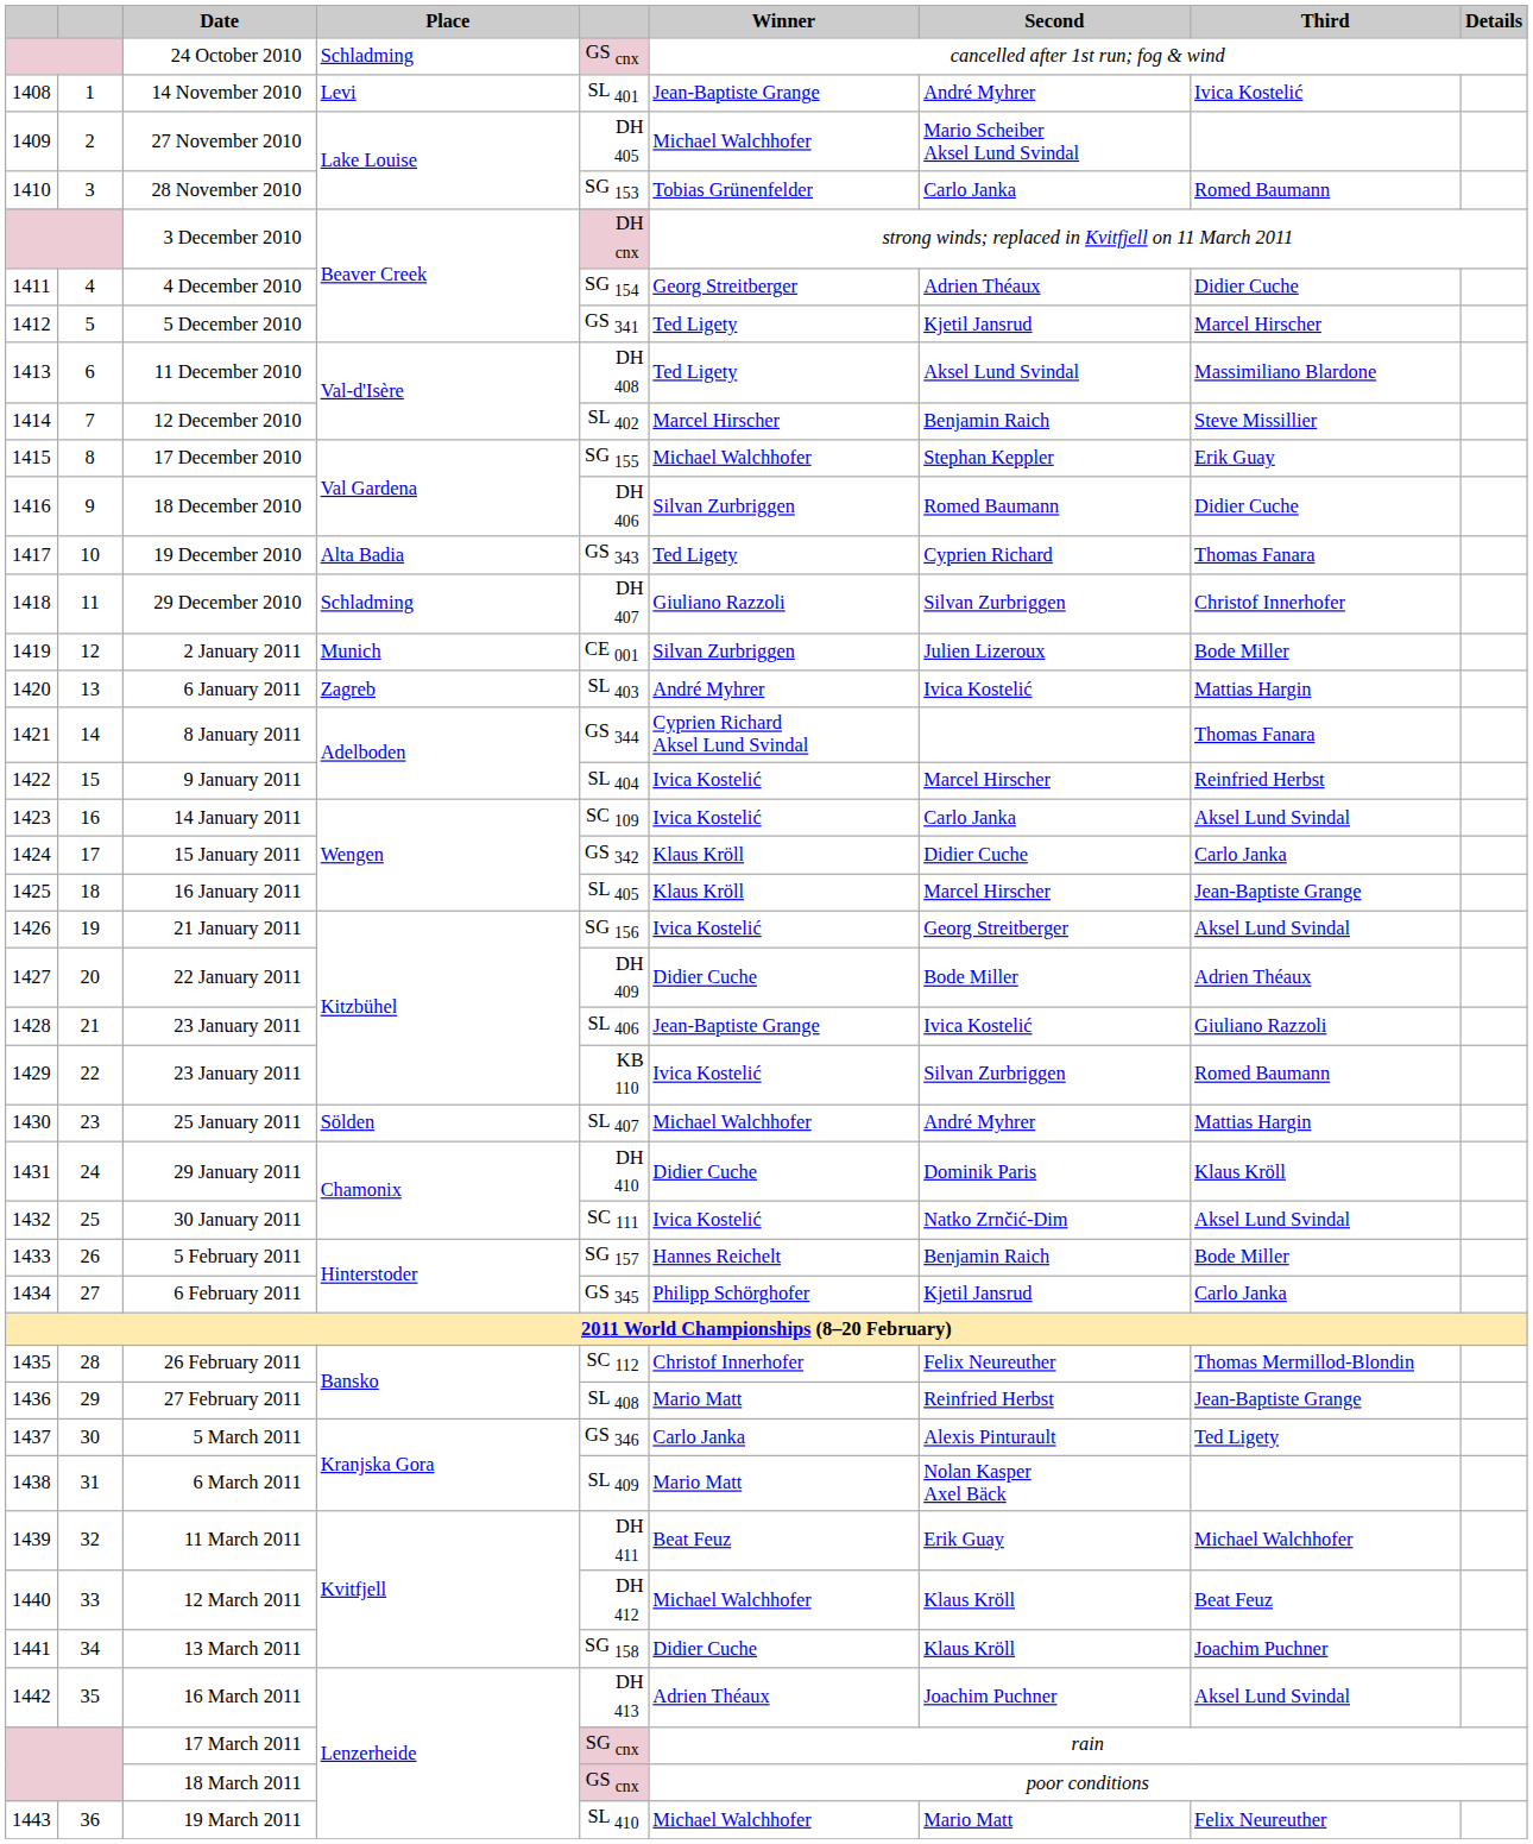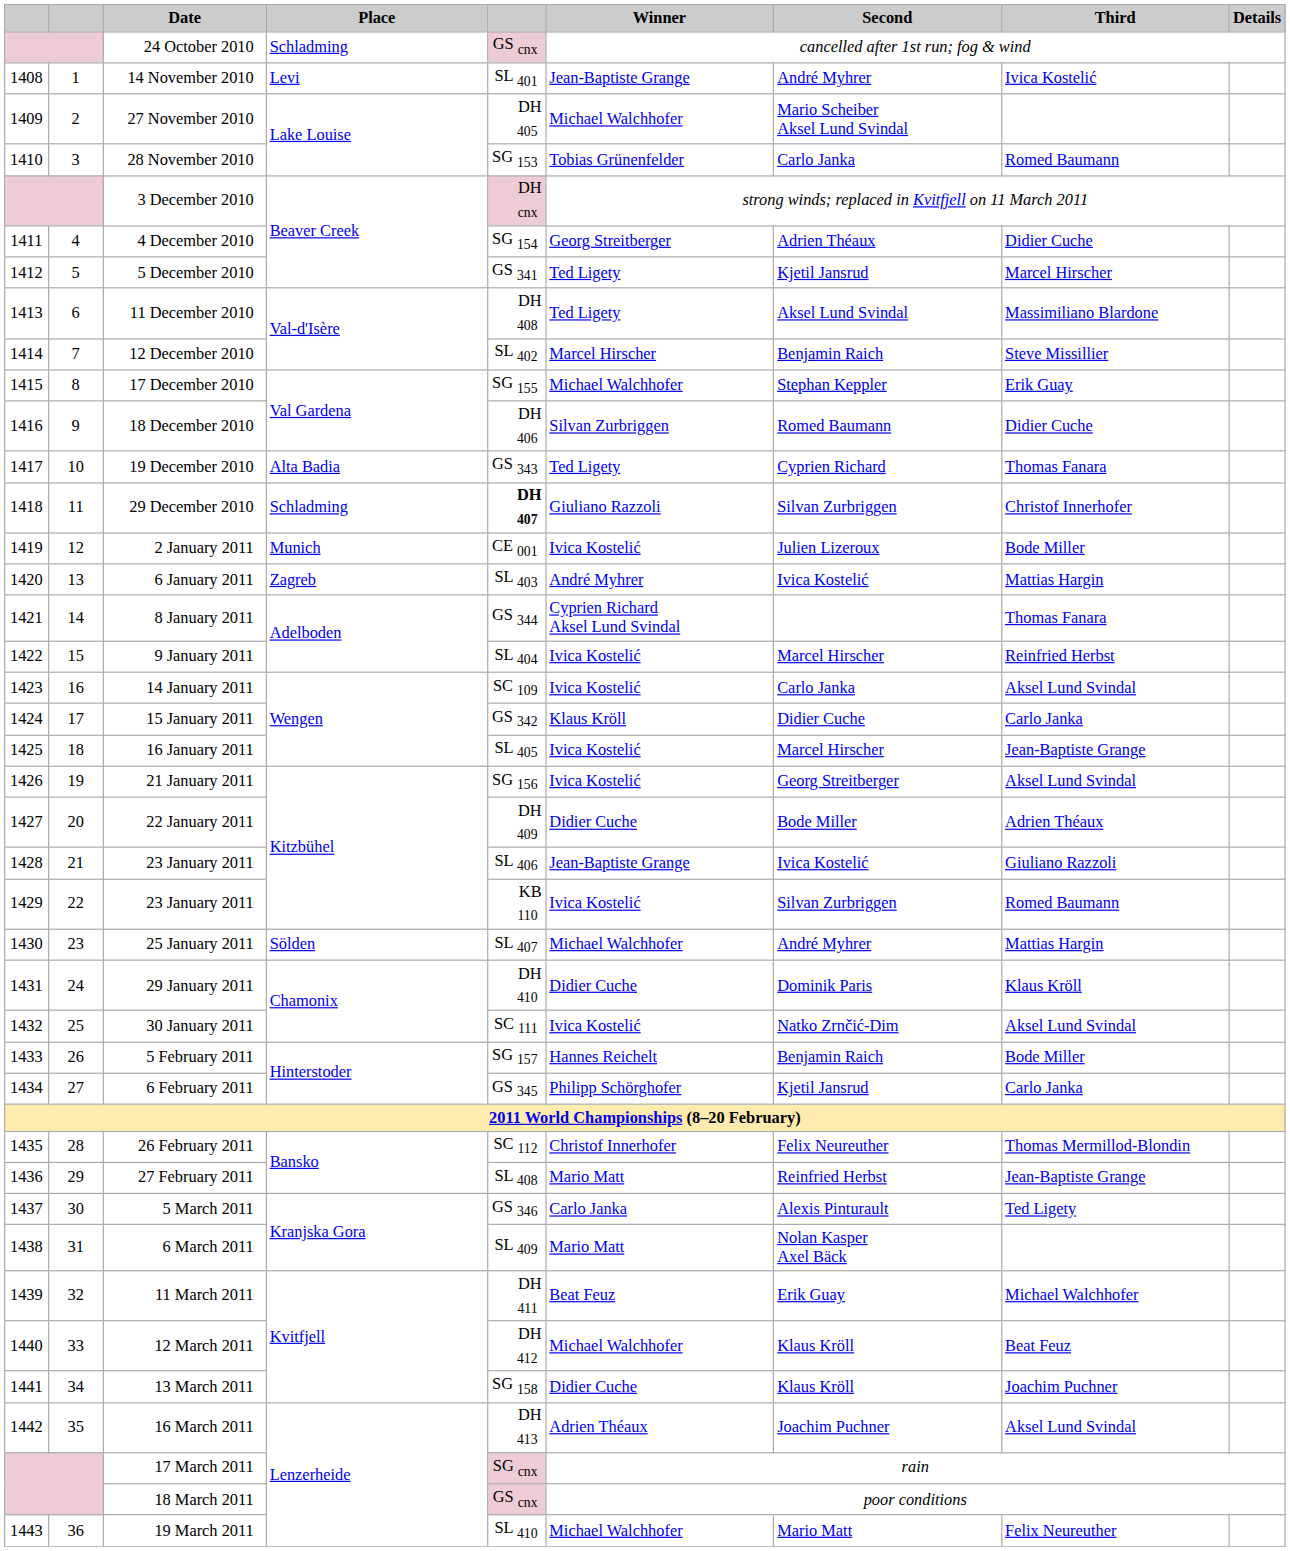29 December 2010 | column 5: normal -> bold
2 January 2011 | Winner: Silvan Zurbriggen -> Ivica Kostelić
16 January 2011 | Winner: Klaus Kröll -> Ivica Kostelić
